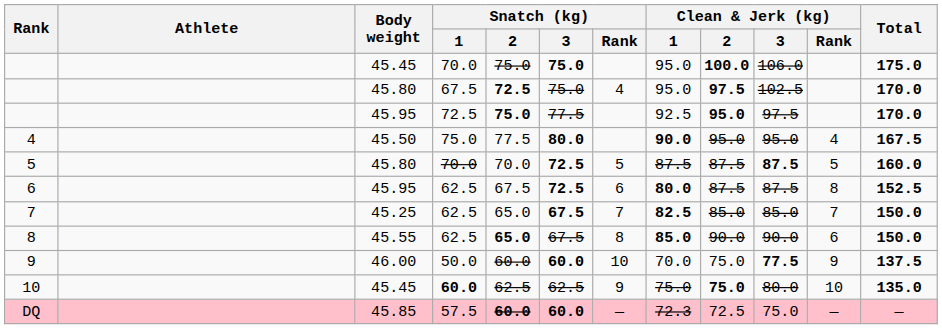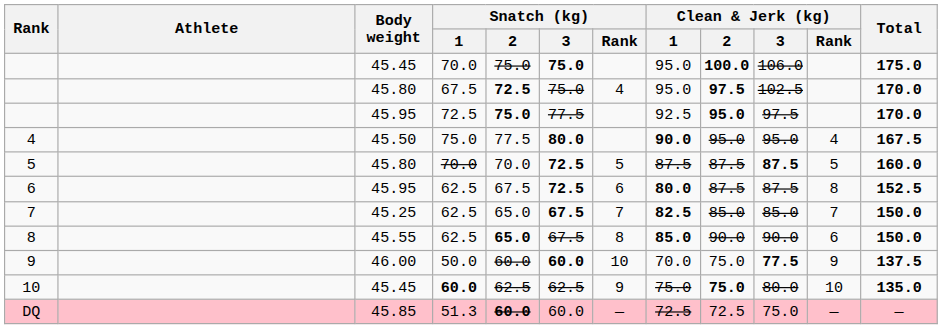DQ | Snatch (kg) / 1: 57.5 -> 51.3
DQ | Snatch (kg) / 3: bold -> normal
DQ | Clean & Jerk (kg) / 1: 72.3 -> 72.5
